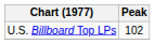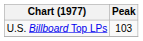U.S. Billboard Top LPs | Peak: 102 -> 103
